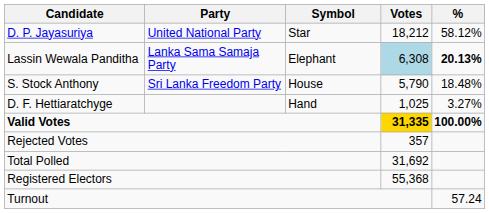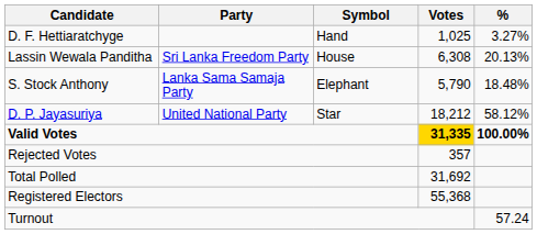rows swapped: D. P. Jayasuriya <-> D. F. Hettiaratchyge
Lassin Wewala Panditha | Party: Lanka Sama Samaja Party -> Sri Lanka Freedom Party
Lassin Wewala Panditha | Symbol: Elephant -> House
Lassin Wewala Panditha | Votes: lightblue background -> no background
Lassin Wewala Panditha | %: bold -> normal
S. Stock Anthony | Party: Sri Lanka Freedom Party -> Lanka Sama Samaja Party
S. Stock Anthony | Symbol: House -> Elephant
